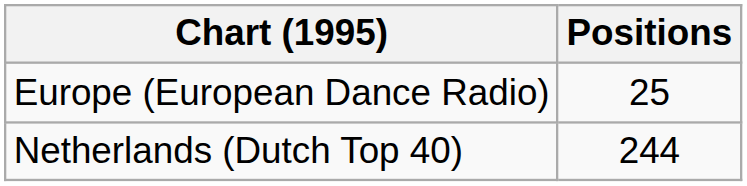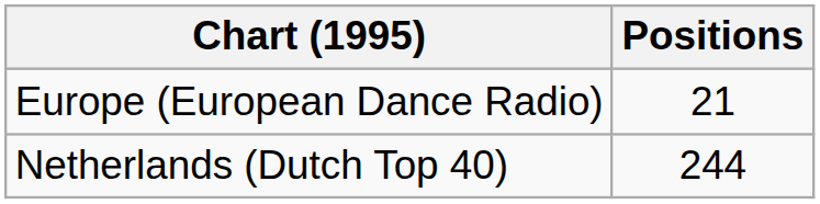Europe (European Dance Radio) | Positions: 25 -> 21
